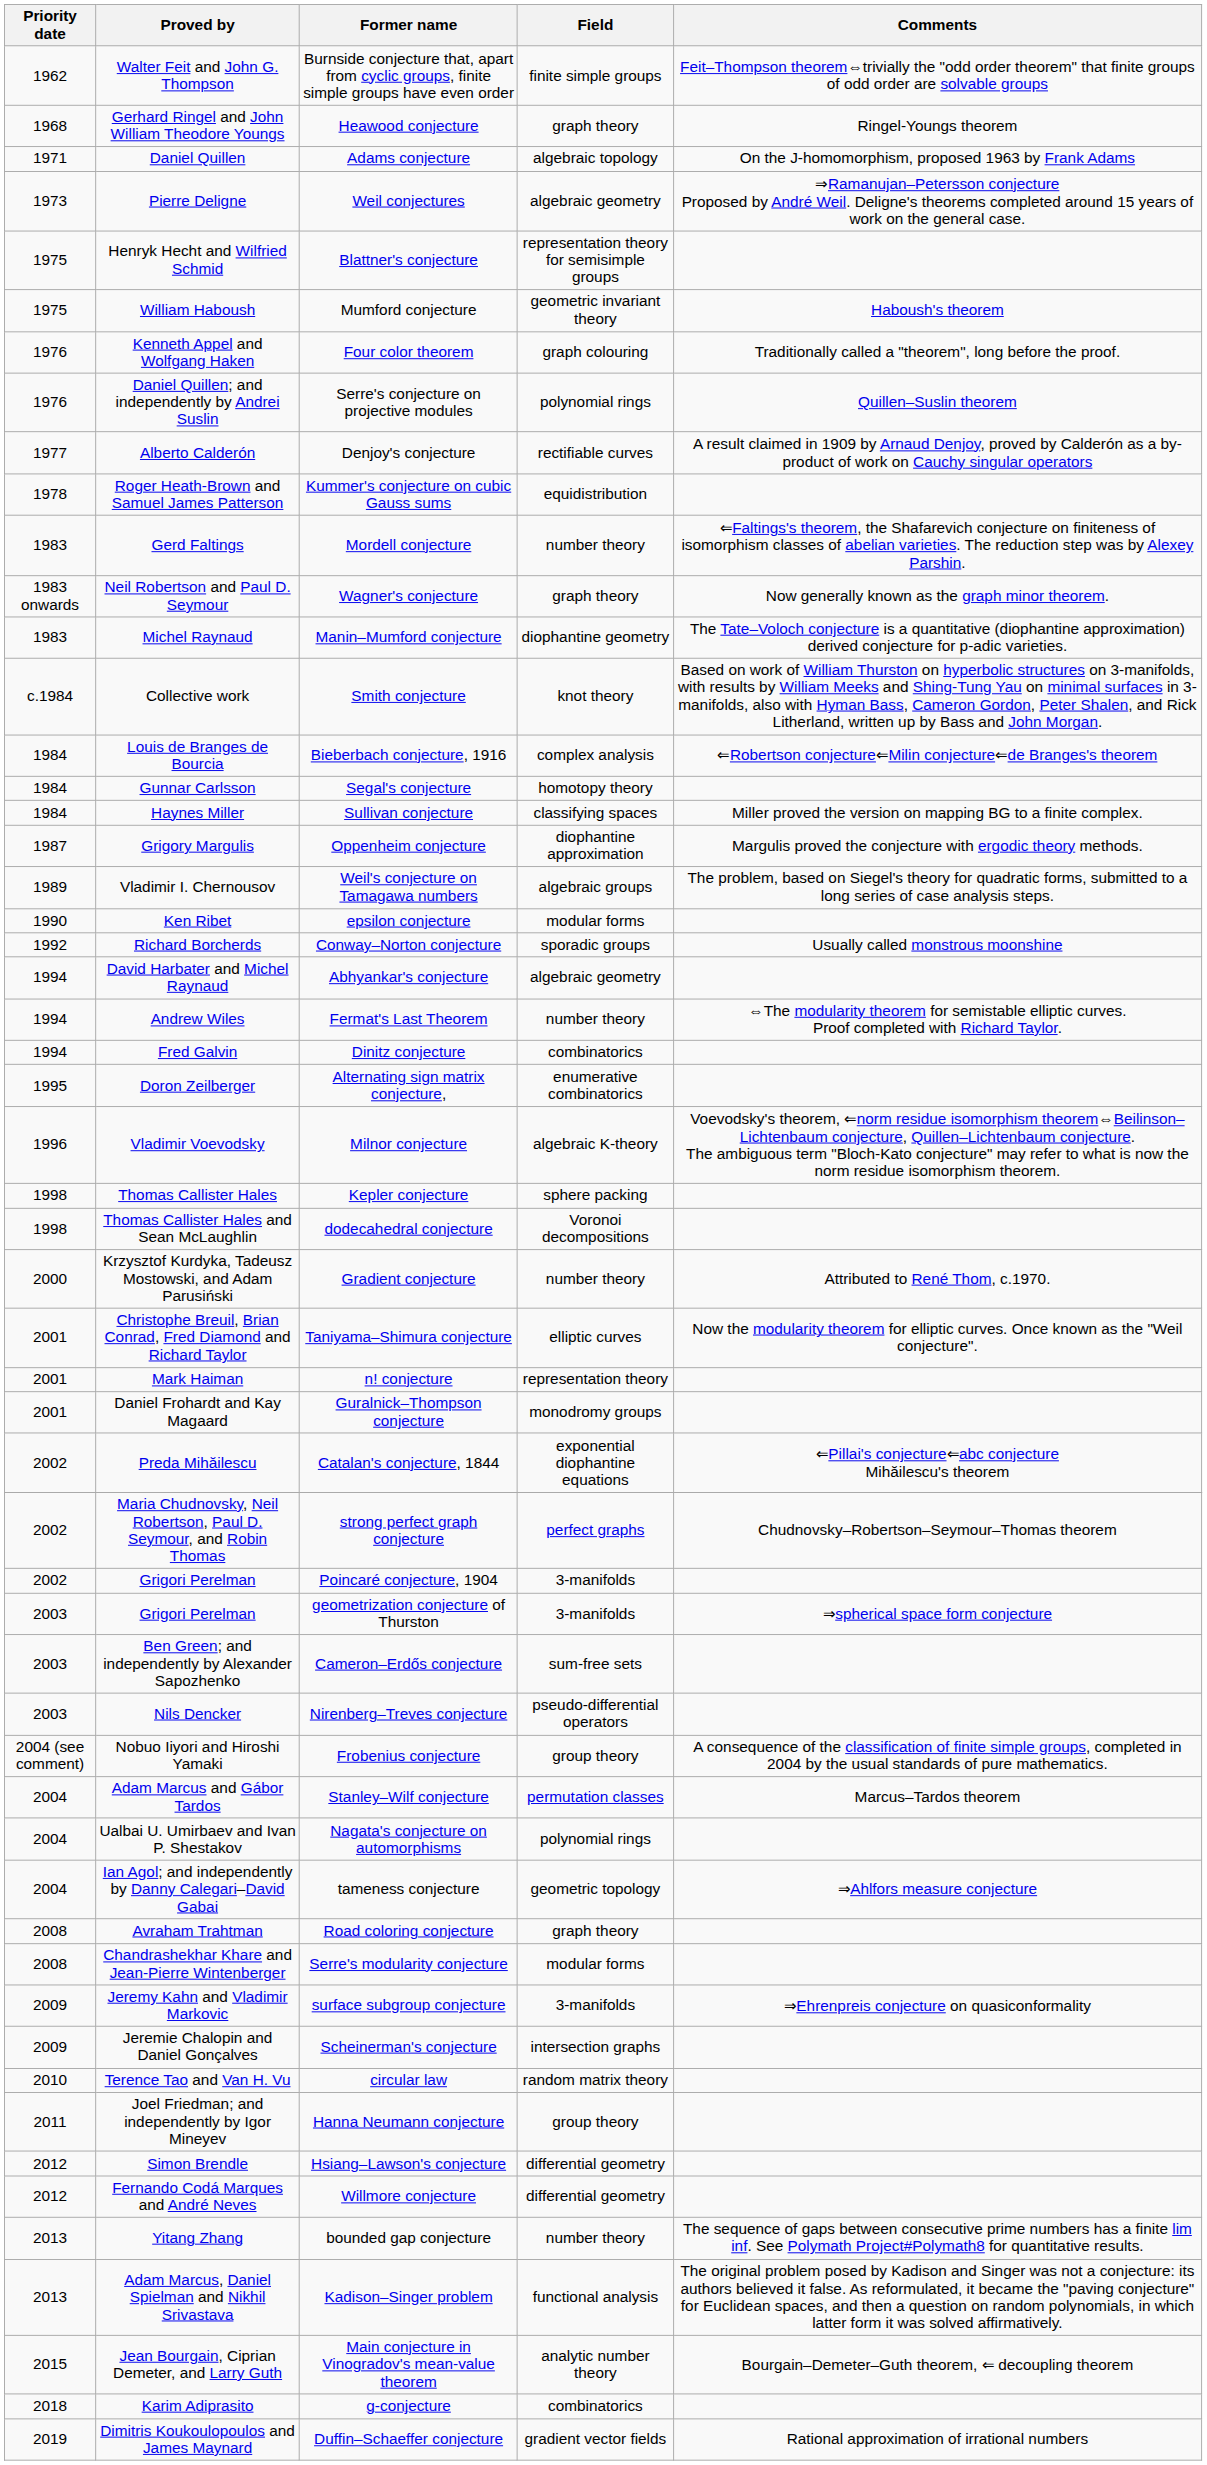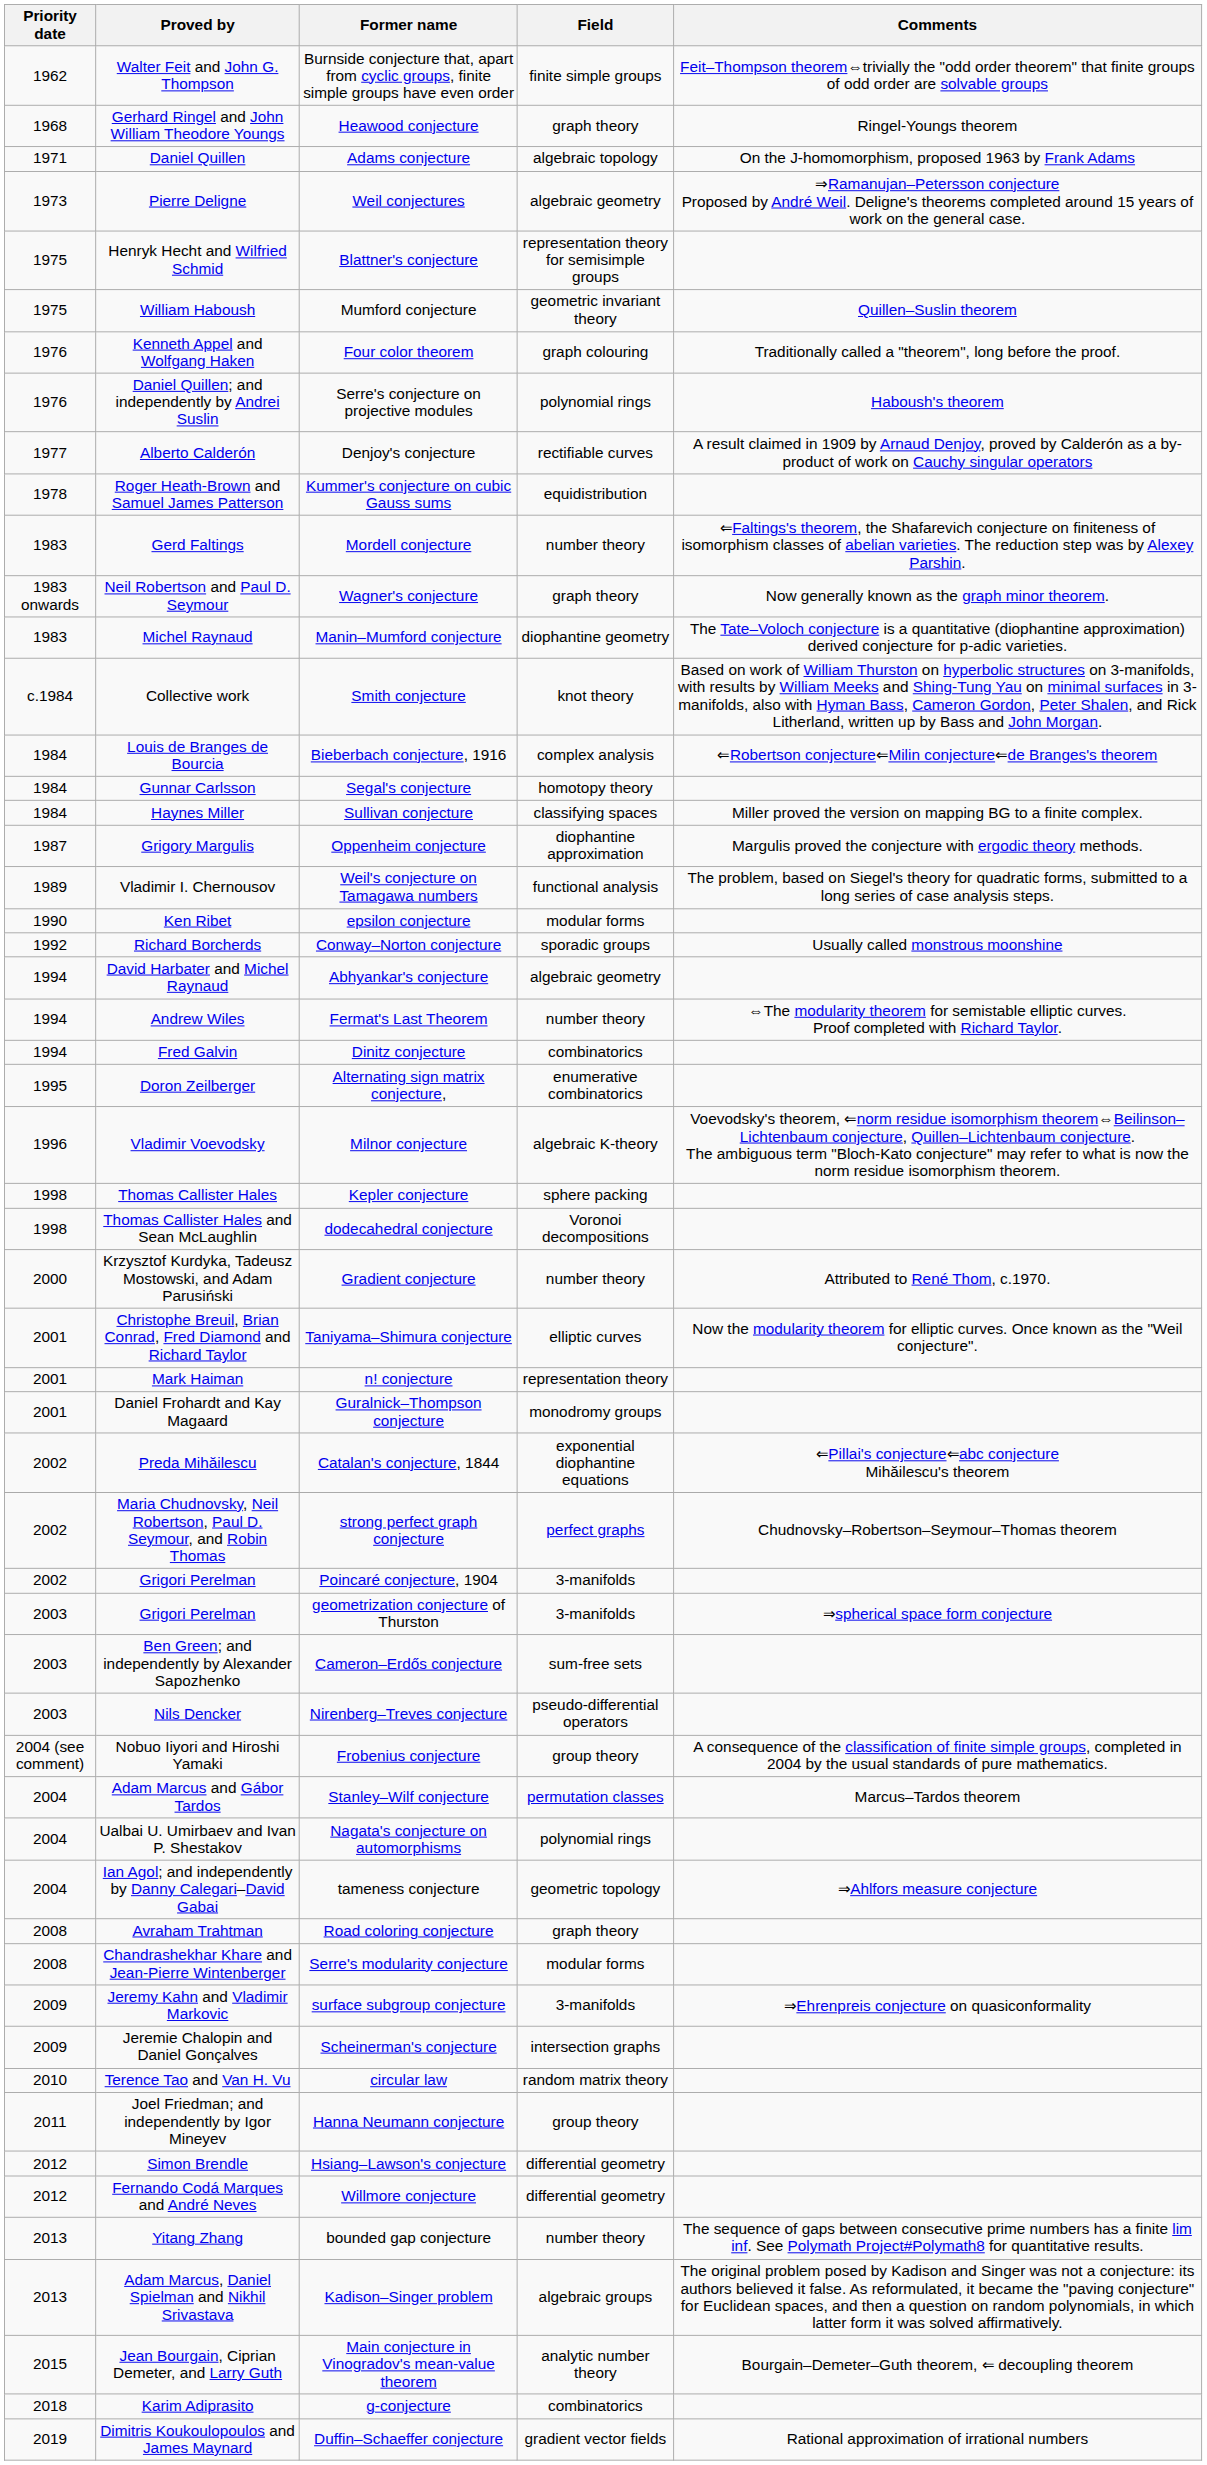Mumford conjecture | Comments: Haboush's theorem -> Quillen–Suslin theorem
Serre's conjecture on projective modules | Comments: Quillen–Suslin theorem -> Haboush's theorem
Weil's conjecture on Tamagawa numbers | Field: algebraic groups -> functional analysis
Kadison–Singer problem | Field: functional analysis -> algebraic groups
